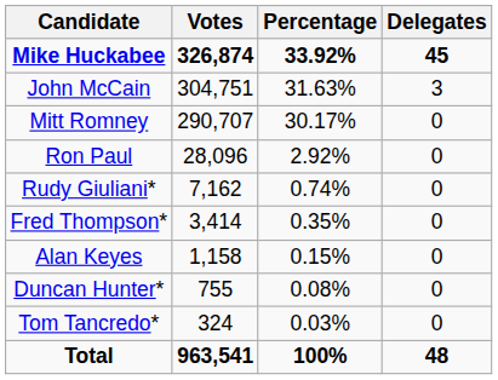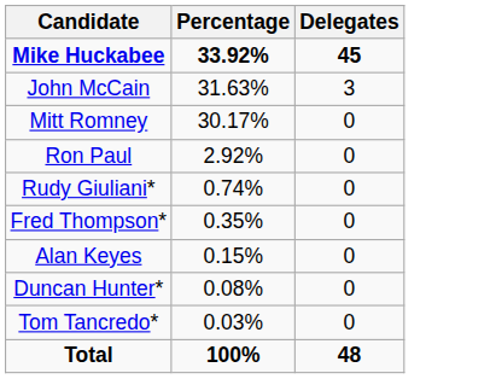- column: Votes | 326,874 | 304,751 | 290,707 | 28,096 | 7,162 | 3,414 | 1,158 | 755 | 324 | 963,541
